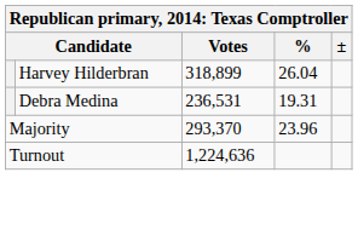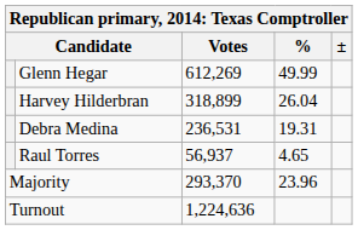+ row: Glenn Hegar | 612,269 | 49.99
+ row: Raul Torres | 56,937 | 4.65
